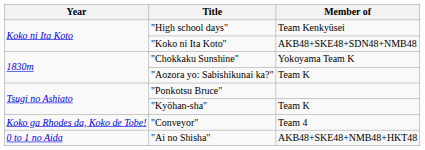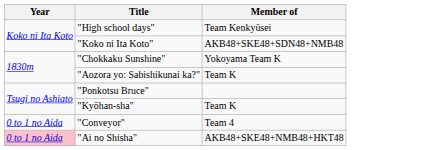"Conveyor" | Year: Koko ga Rhodes da, Koko de Tobe! -> 0 to 1 no Aida
"Ai no Shisha" | Year: no background -> pink background
